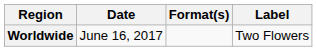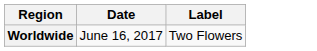- column: Format(s)
